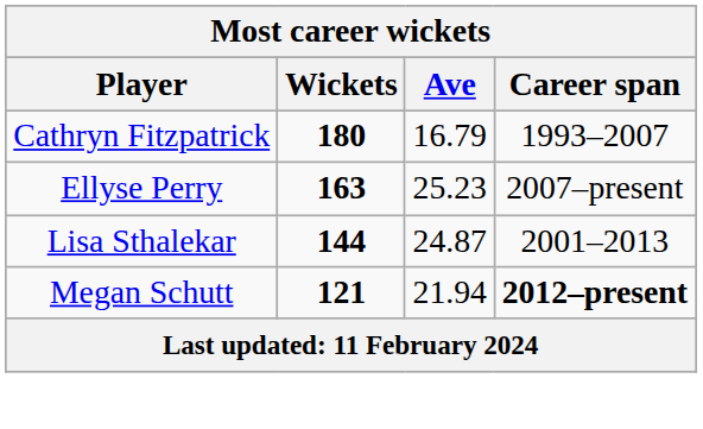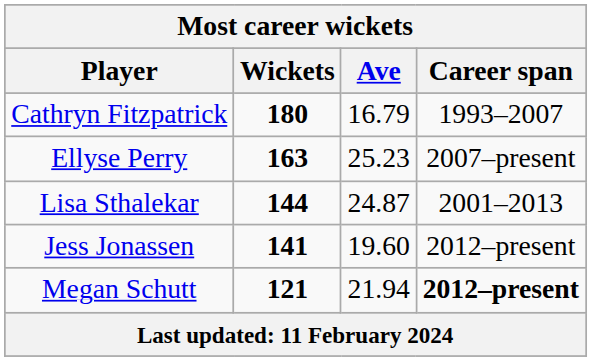+ row: Jess Jonassen | 141 | 19.60 | 2012–present
